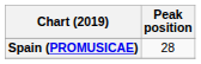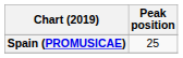Spain (PROMUSICAE) | Peak position: 28 -> 25
